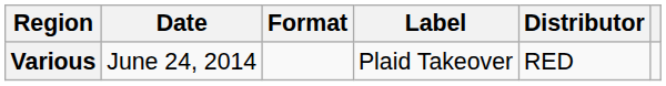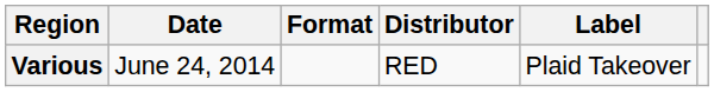columns swapped: Label <-> Distributor
